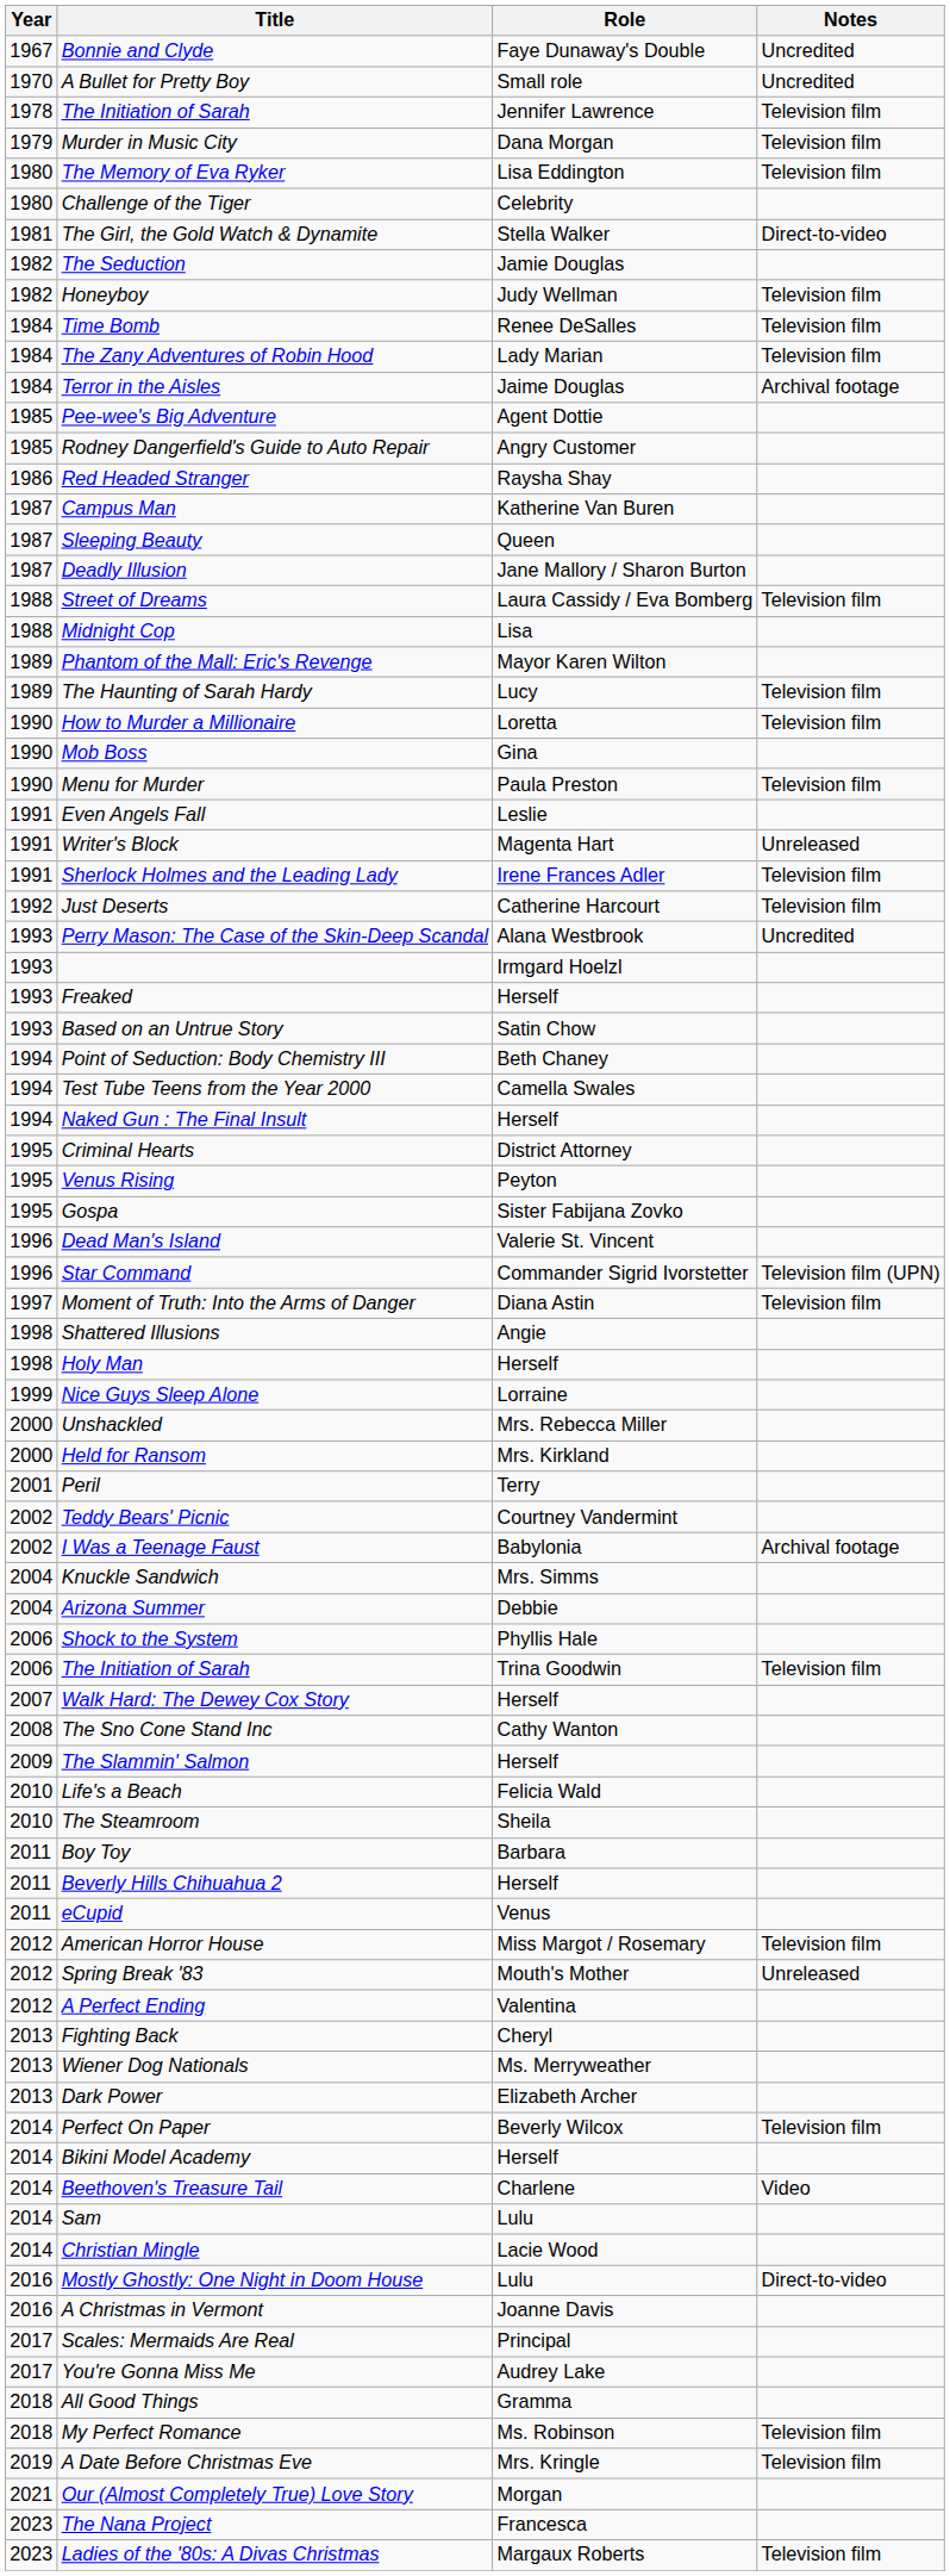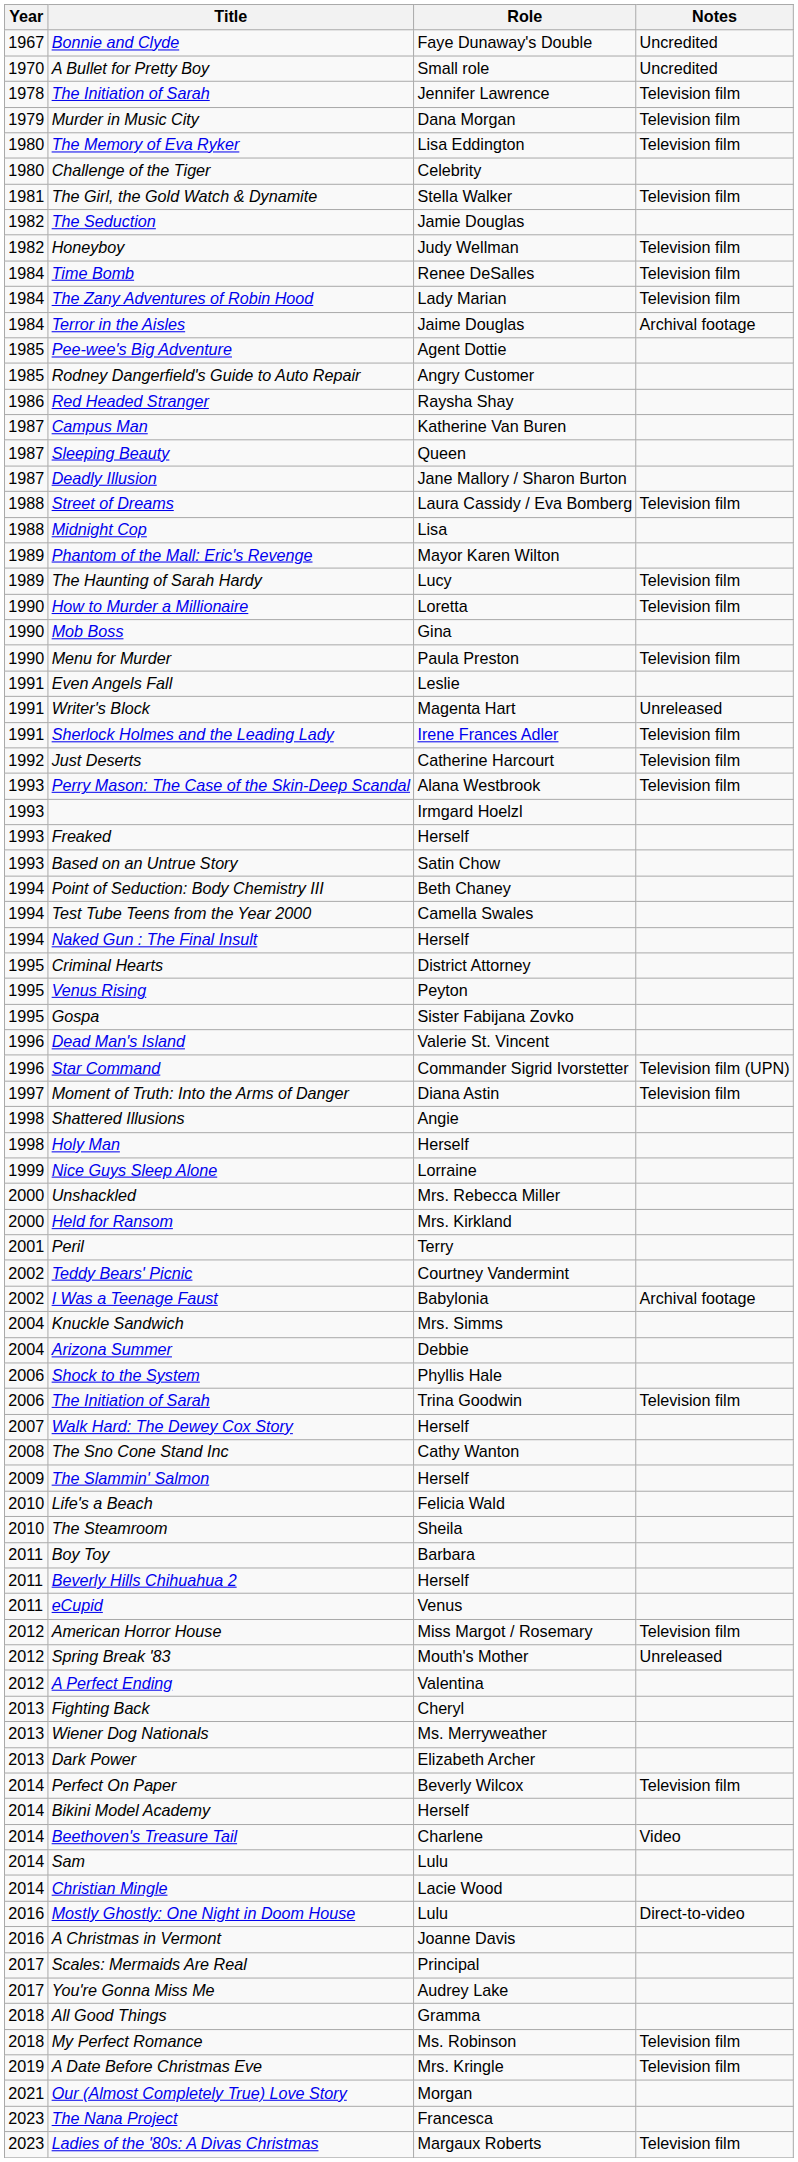The Girl, the Gold Watch & Dynamite | Notes: Direct-to-video -> Television film
Perry Mason: The Case of the Skin-Deep Scandal | Notes: Uncredited -> Television film
